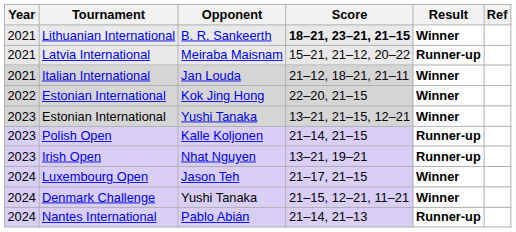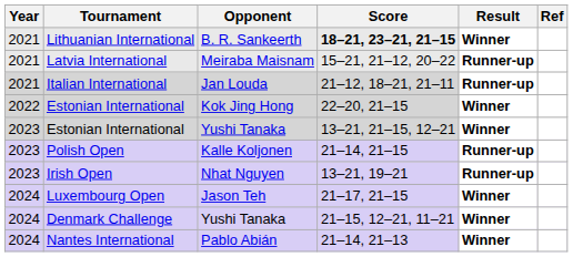Italian International | Result: Winner -> Runner-up
Nantes International | Result: Runner-up -> Winner
